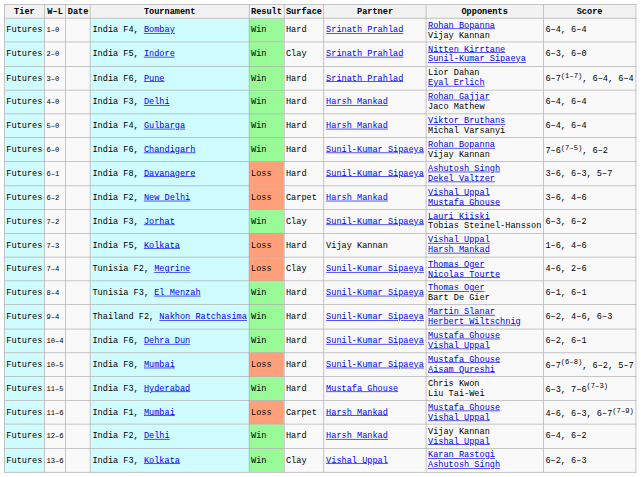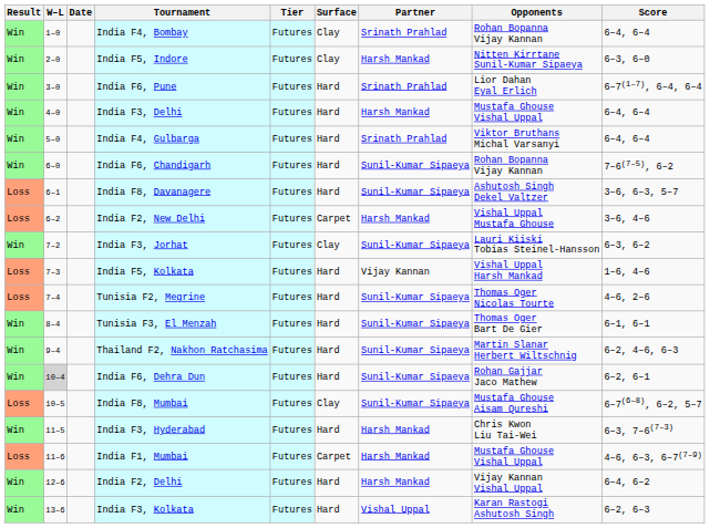columns swapped: Result <-> Tier
India F4, Bombay | Surface: Hard -> Clay
India F5, Indore | Partner: Srinath Prahlad -> Harsh Mankad
India F3, Delhi | Opponents: Rohan Gajjar Jaco Mathew -> Mustafa Ghouse Vishal Uppal
India F4, Gulbarga | Partner: Harsh Mankad -> Srinath Prahlad
Tunisia F2, Megrine | Surface: Clay -> Hard
India F6, Dehra Dun | W–L: no background -> lightgrey background
India F6, Dehra Dun | Opponents: Mustafa Ghouse Vishal Uppal -> Rohan Gajjar Jaco Mathew
India F8, Mumbai | Surface: Hard -> Clay
India F3, Hyderabad | Partner: Mustafa Ghouse -> Harsh Mankad
India F3, Kolkata | Surface: Clay -> Hard
